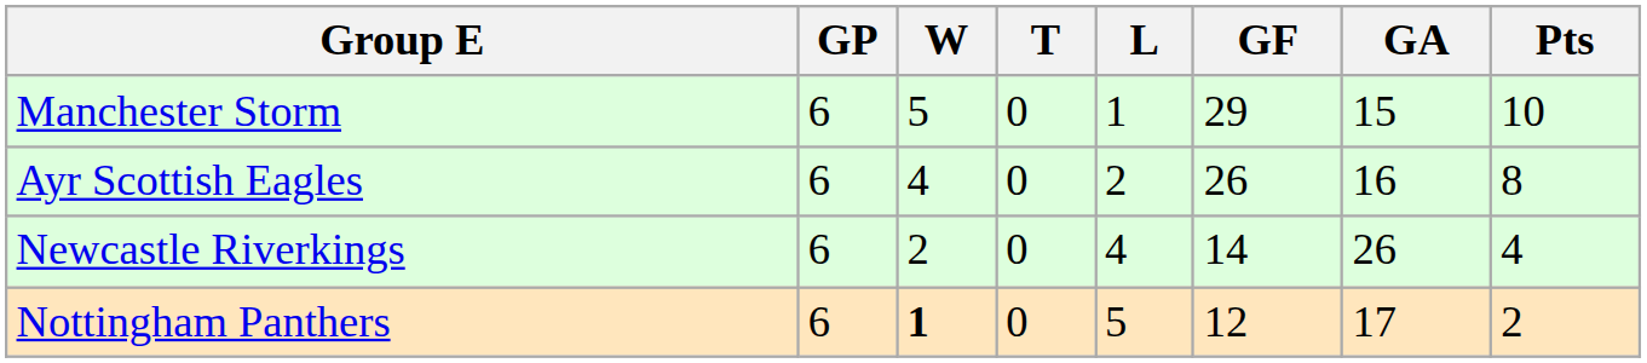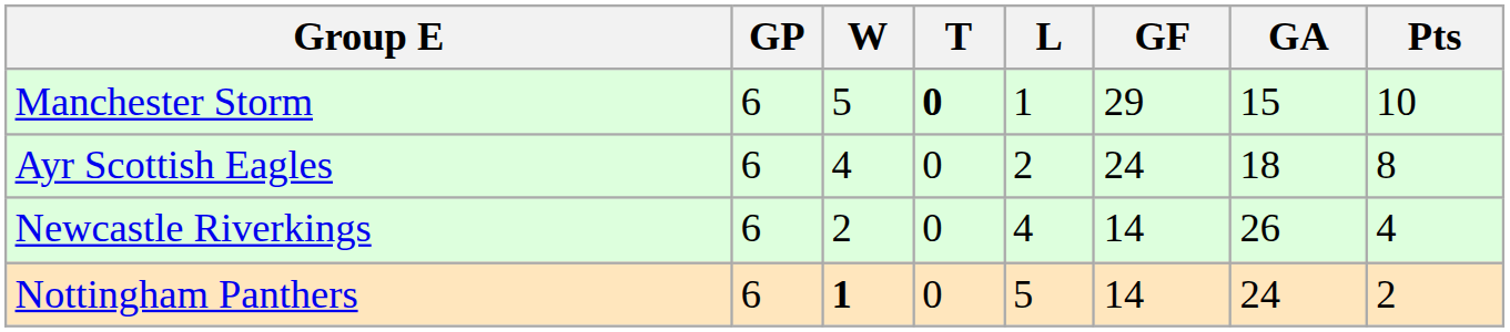Manchester Storm | T: normal -> bold
Ayr Scottish Eagles | GF: 26 -> 24
Ayr Scottish Eagles | GA: 16 -> 18
Nottingham Panthers | GF: 12 -> 14
Nottingham Panthers | GA: 17 -> 24
